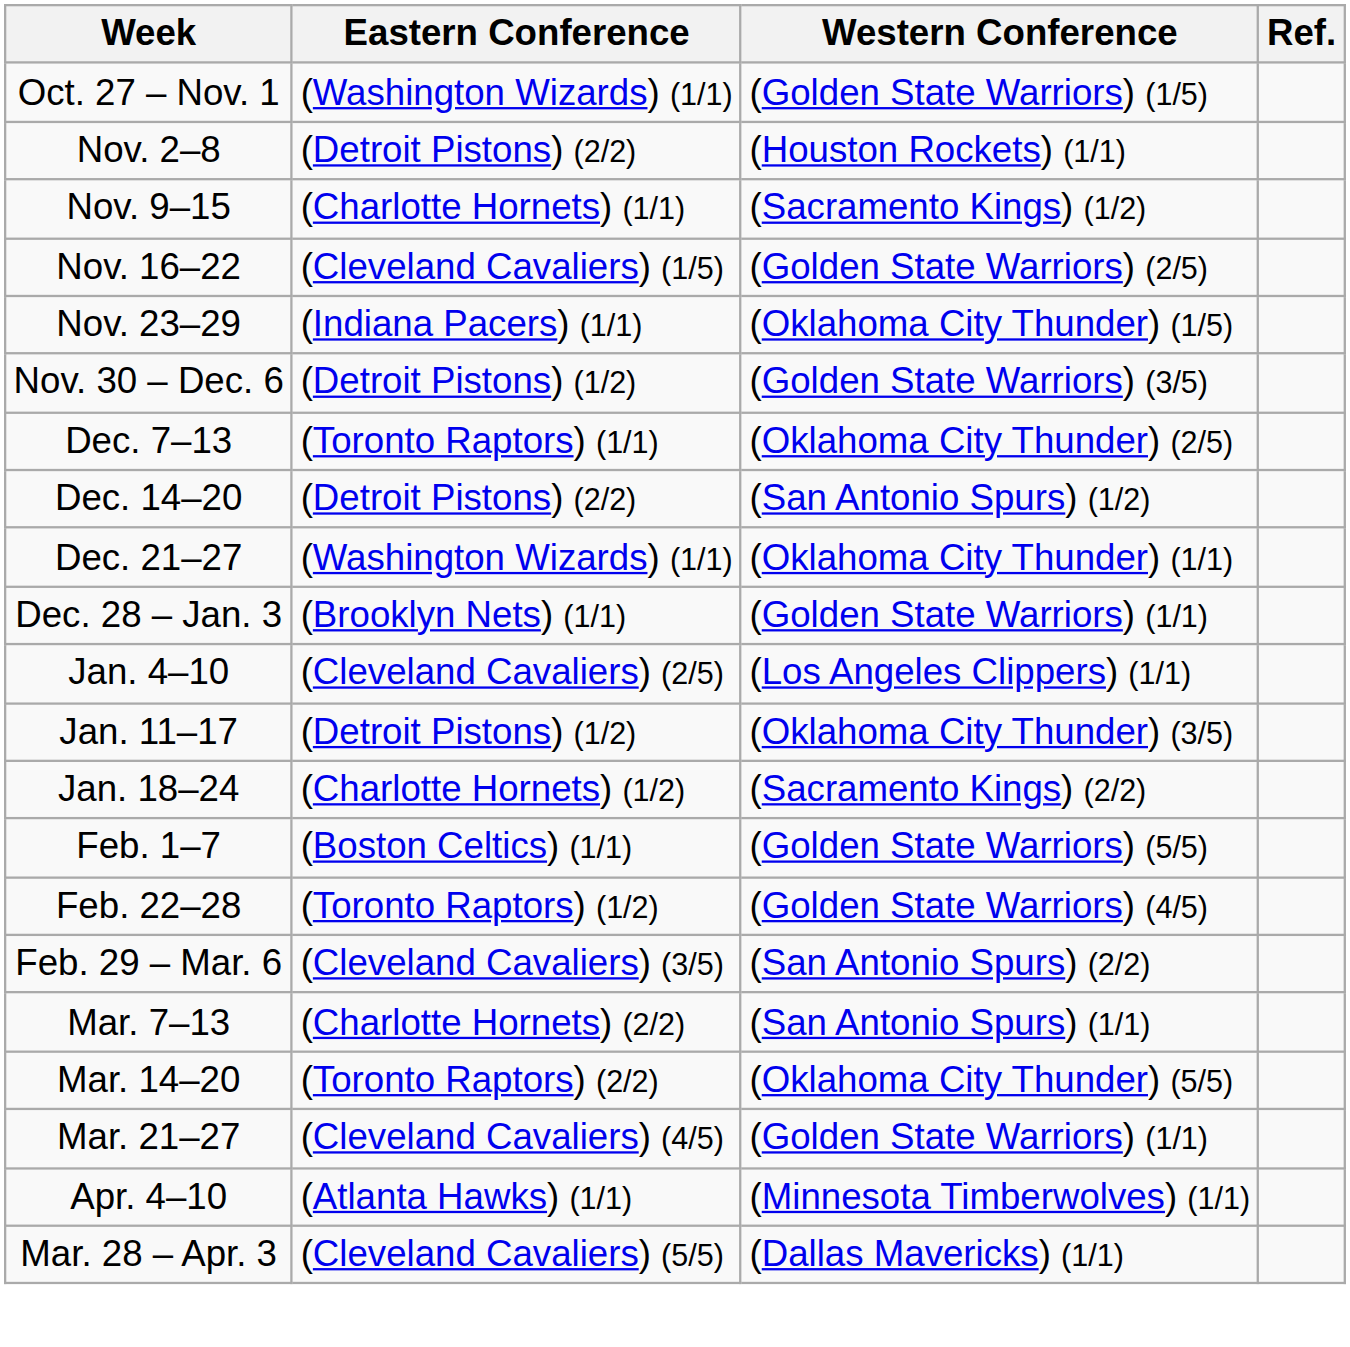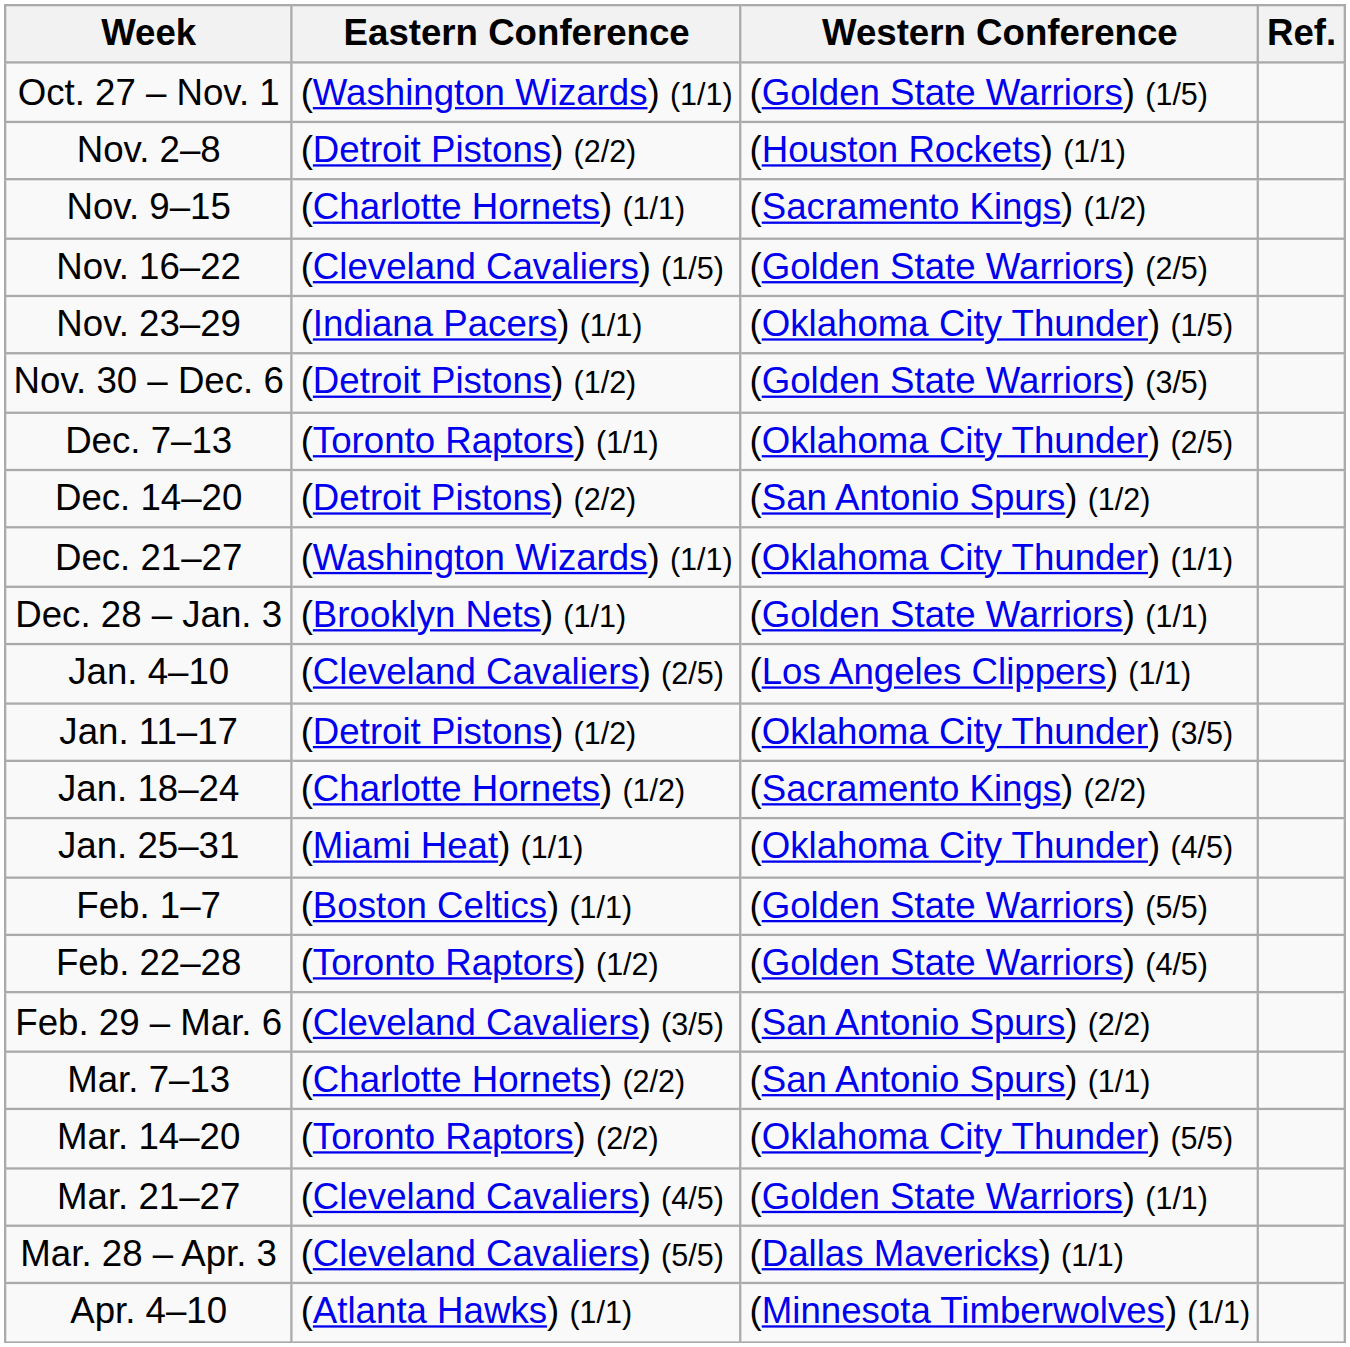+ row: Jan. 25–31 | (Miami Heat) (1/1) | (Oklahoma City Thunder) (4/5)
rows swapped: Mar. 28 – Apr. 3 <-> Apr. 4–10
